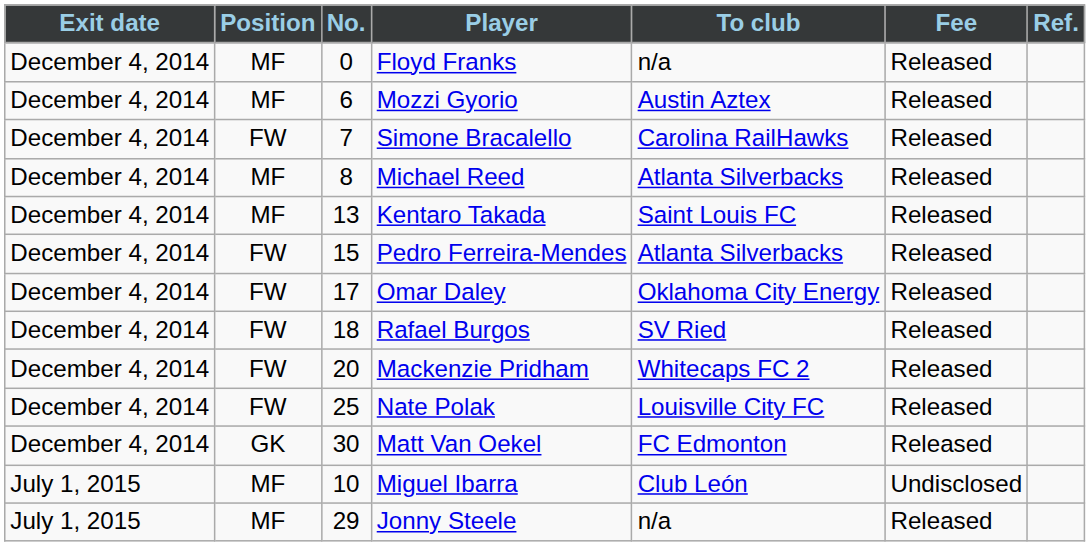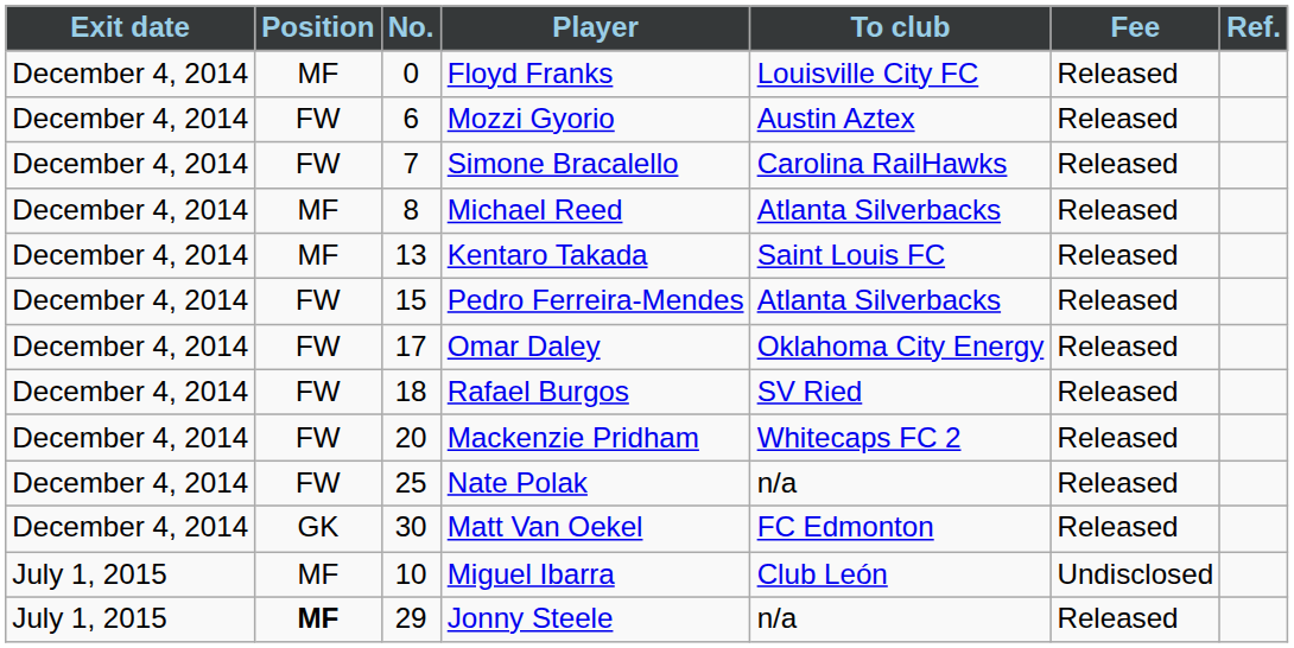Floyd Franks | To club: n/a -> Louisville City FC
Mozzi Gyorio | Position: MF -> FW
Nate Polak | To club: Louisville City FC -> n/a
Jonny Steele | Position: normal -> bold
